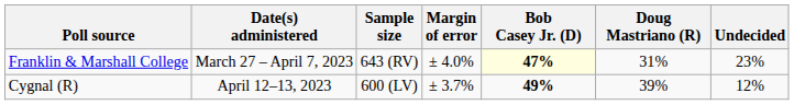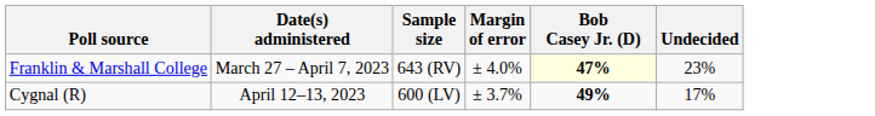- column: Doug Mastriano (R) | 31% | 39%
Cygnal (R) | Undecided: 12% -> 17%
